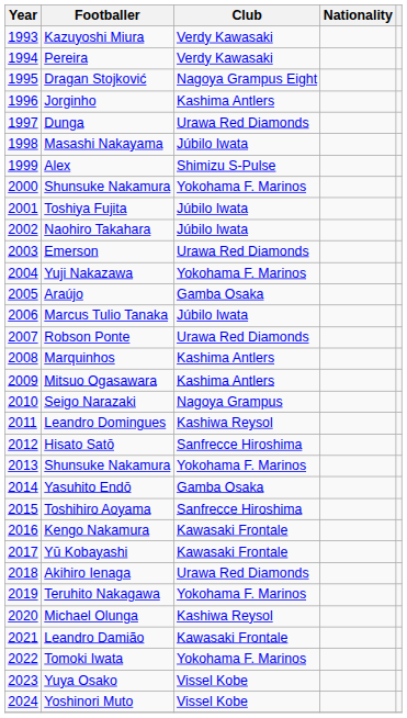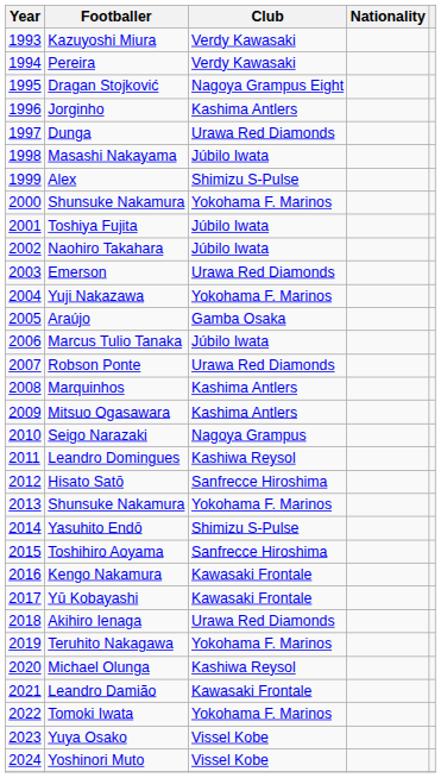Yasuhito Endō | Club: Gamba Osaka -> Shimizu S-Pulse
